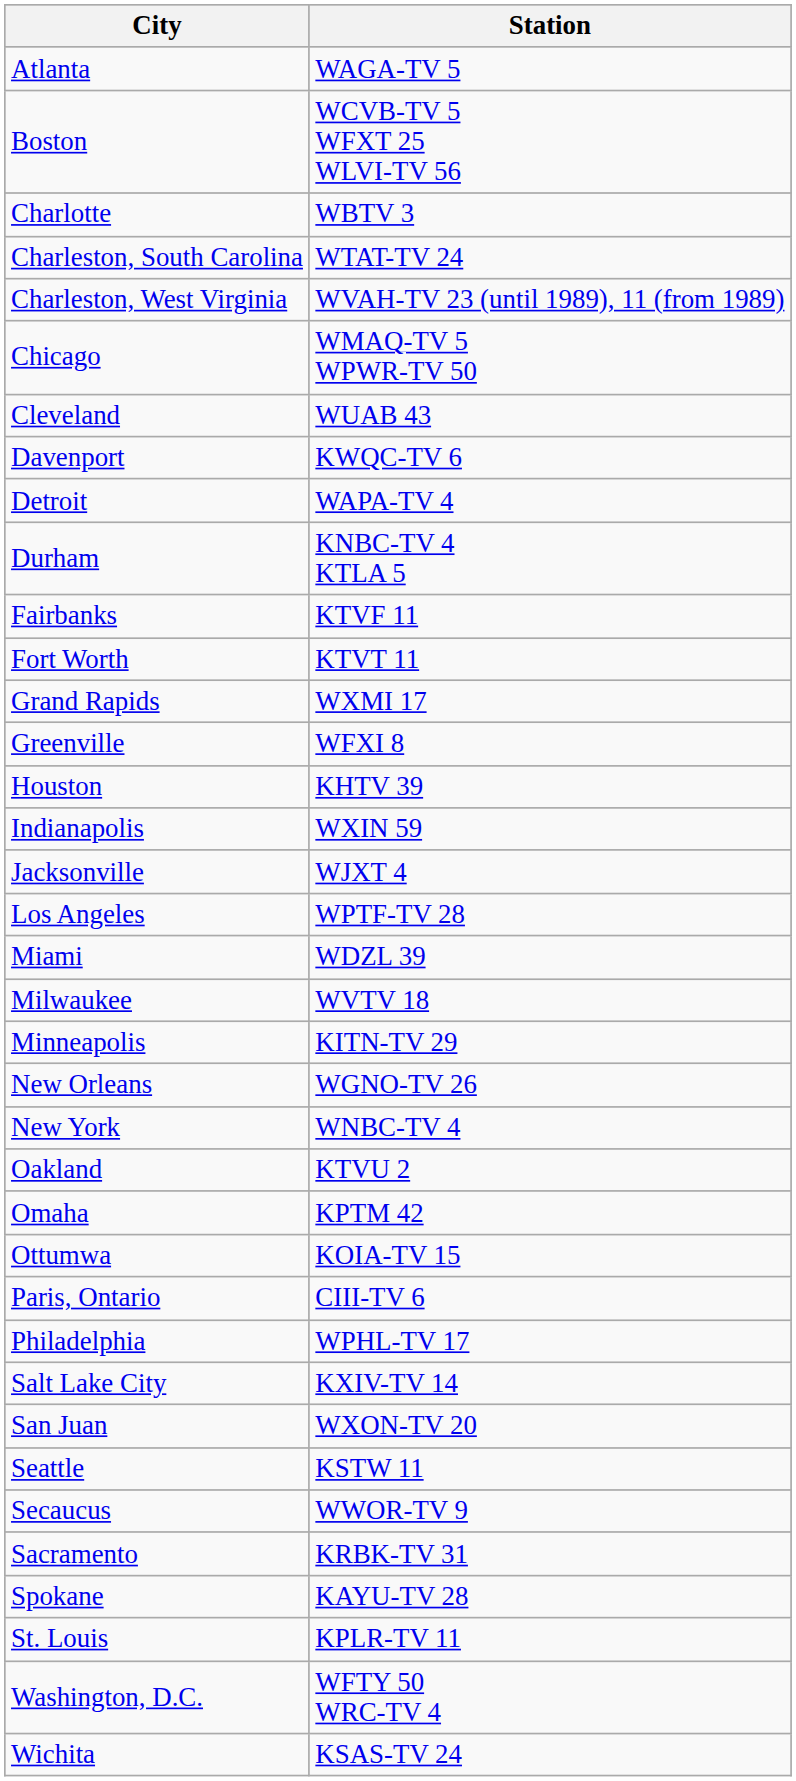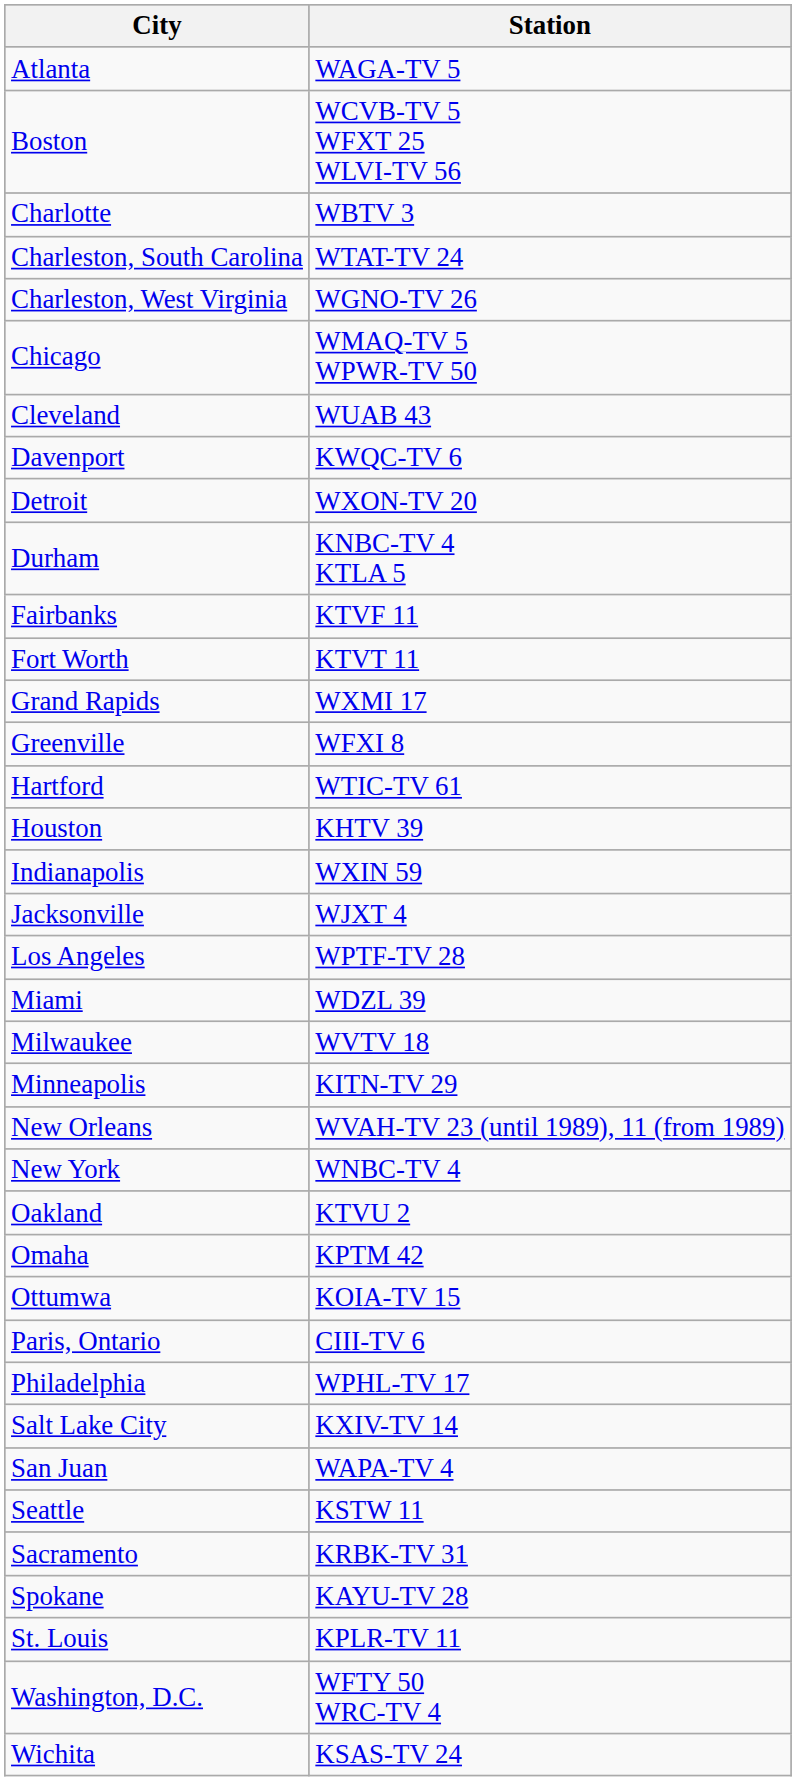Charleston, West Virginia | Station: WVAH-TV 23 (until 1989), 11 (from 1989) -> WGNO-TV 26
Detroit | Station: WAPA-TV 4 -> WXON-TV 20
+ row: Hartford | WTIC-TV 61
New Orleans | Station: WGNO-TV 26 -> WVAH-TV 23 (until 1989), 11 (from 1989)
San Juan | Station: WXON-TV 20 -> WAPA-TV 4
- row: Secaucus | WWOR-TV 9
